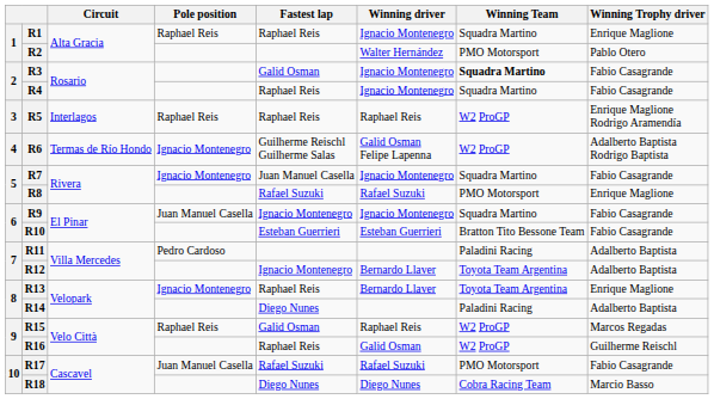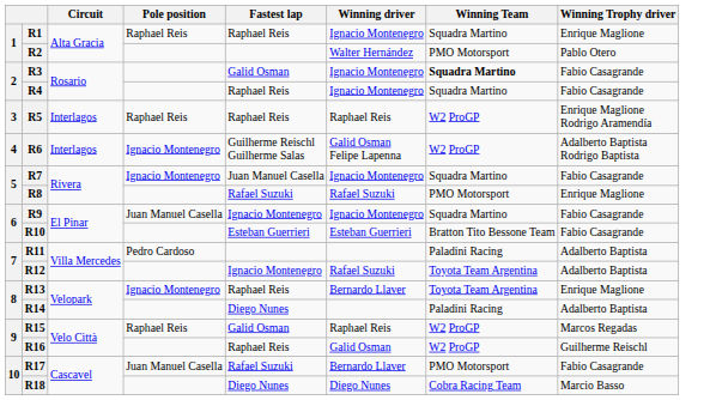R6 | Circuit: Termas de Río Hondo -> Interlagos
R12 | Winning driver: Bernardo Llaver -> Rafael Suzuki
R17 | Winning driver: Rafael Suzuki -> Bernardo Llaver
